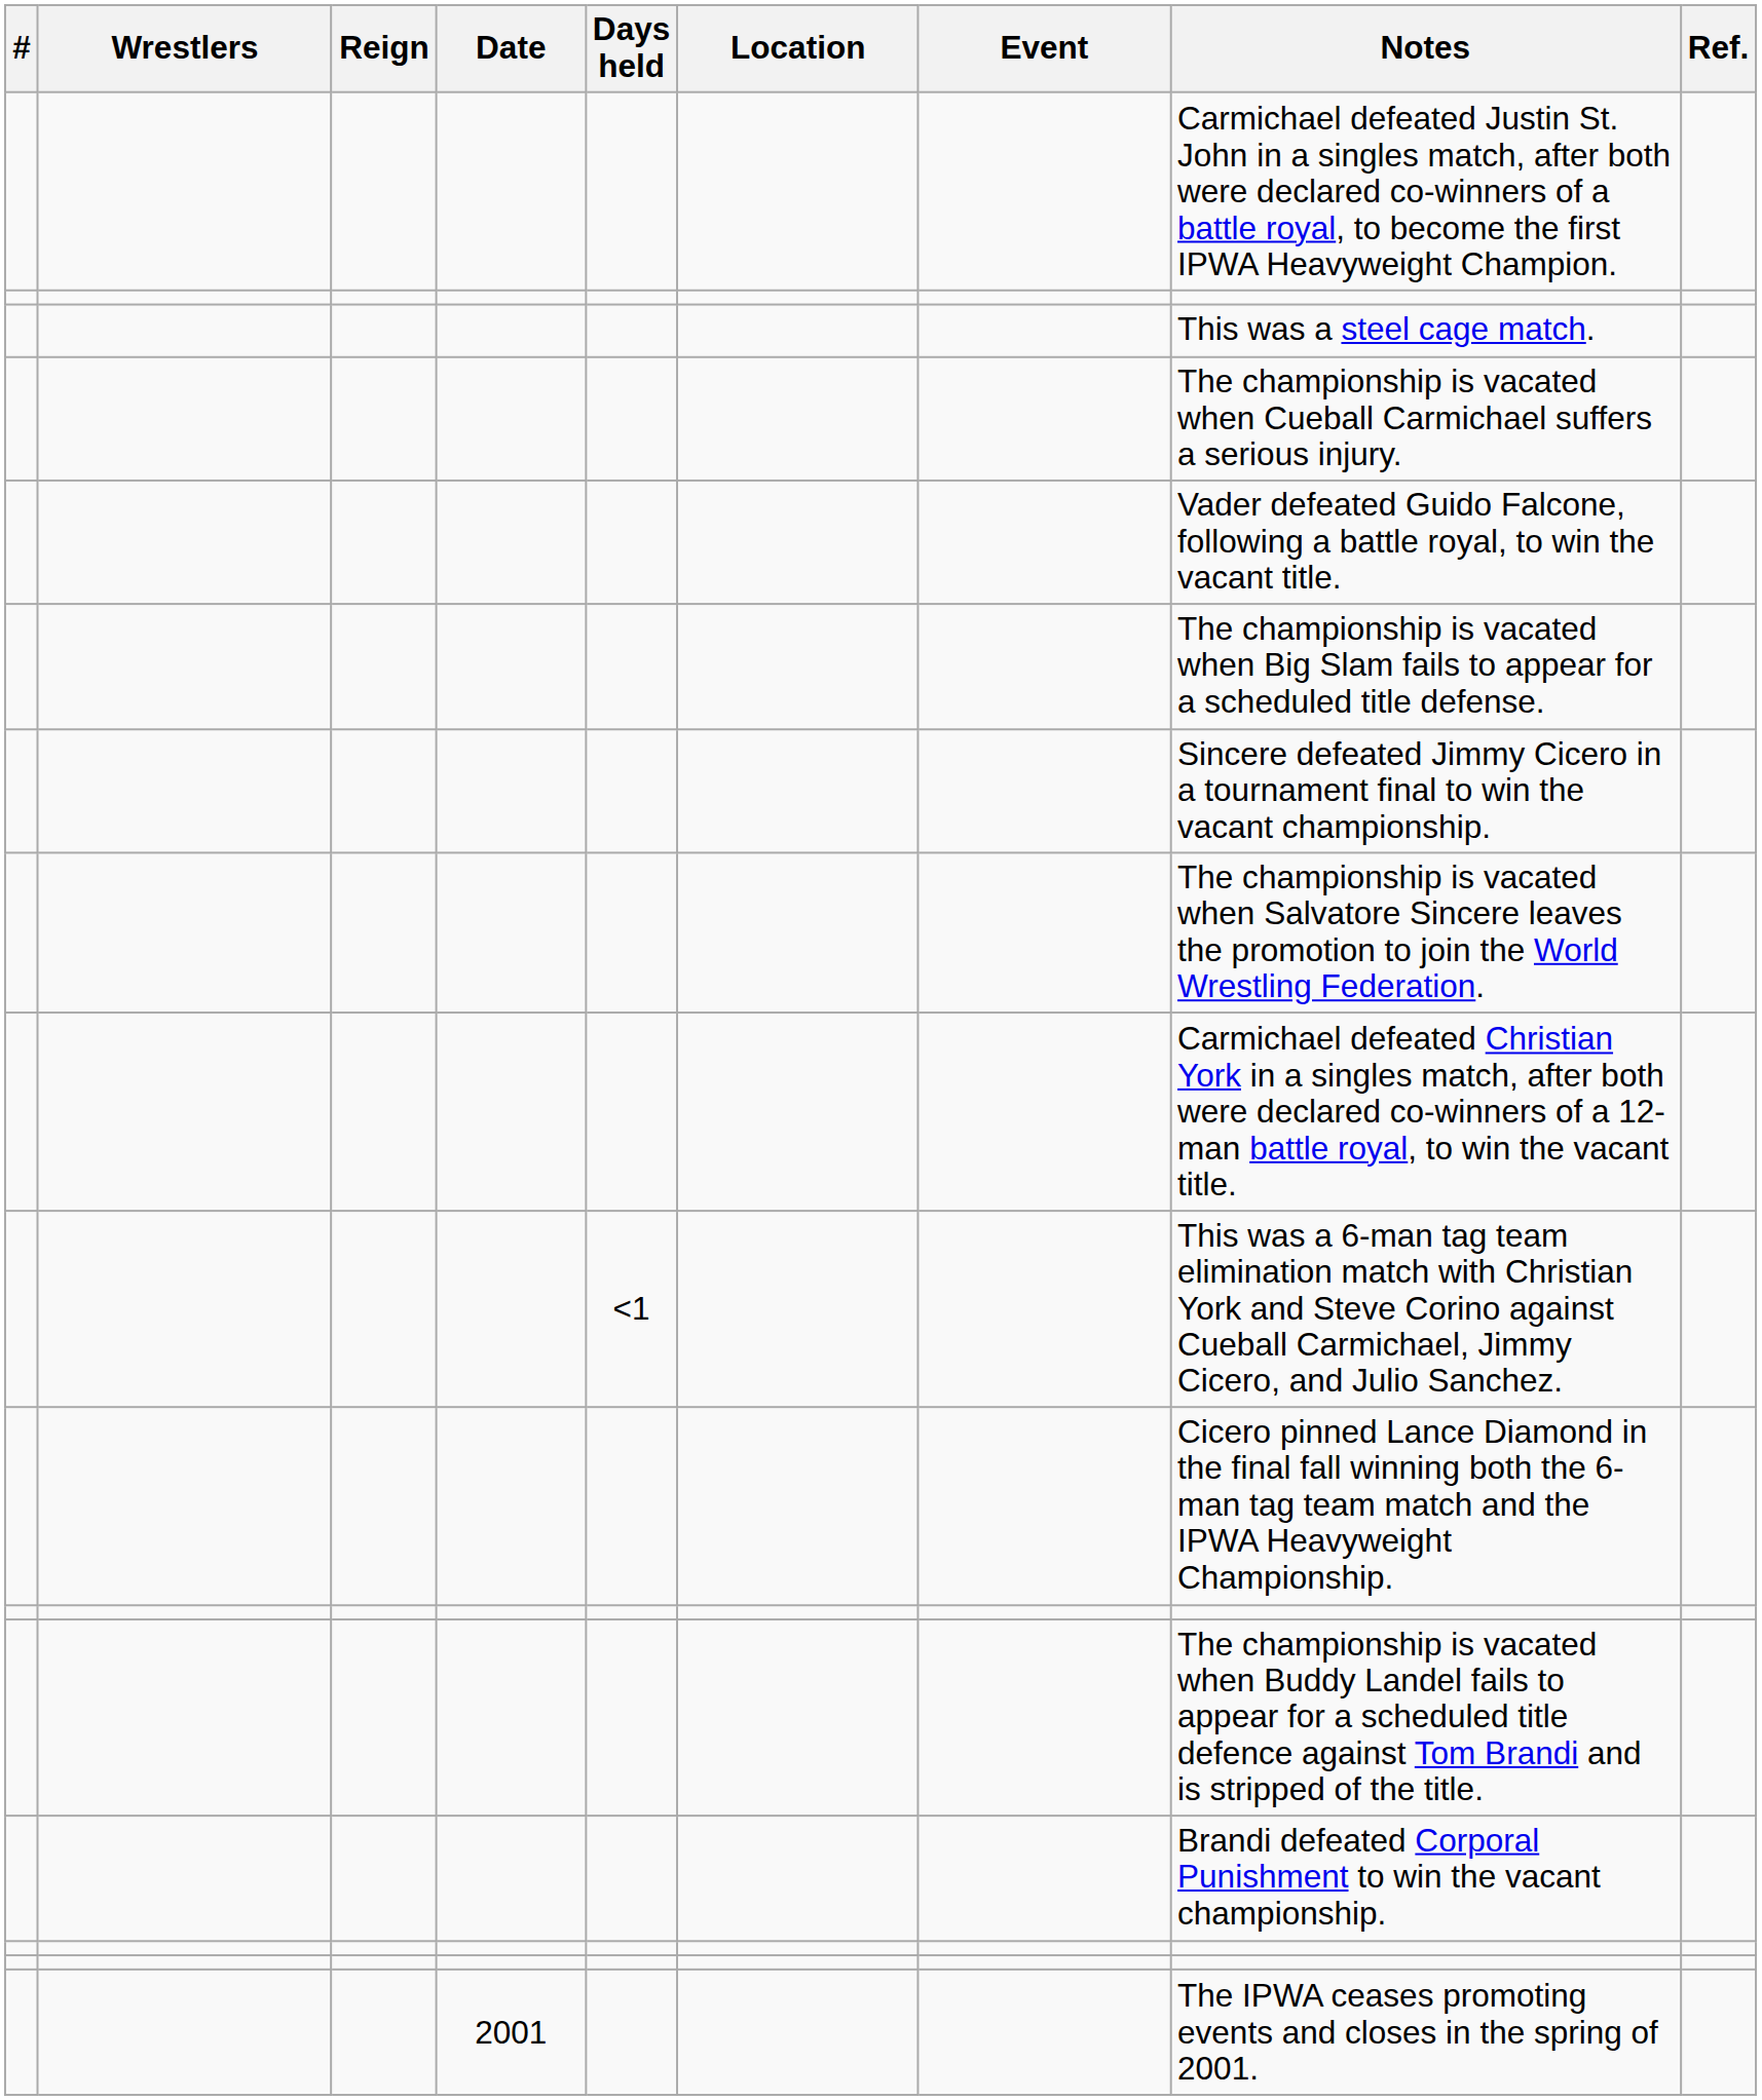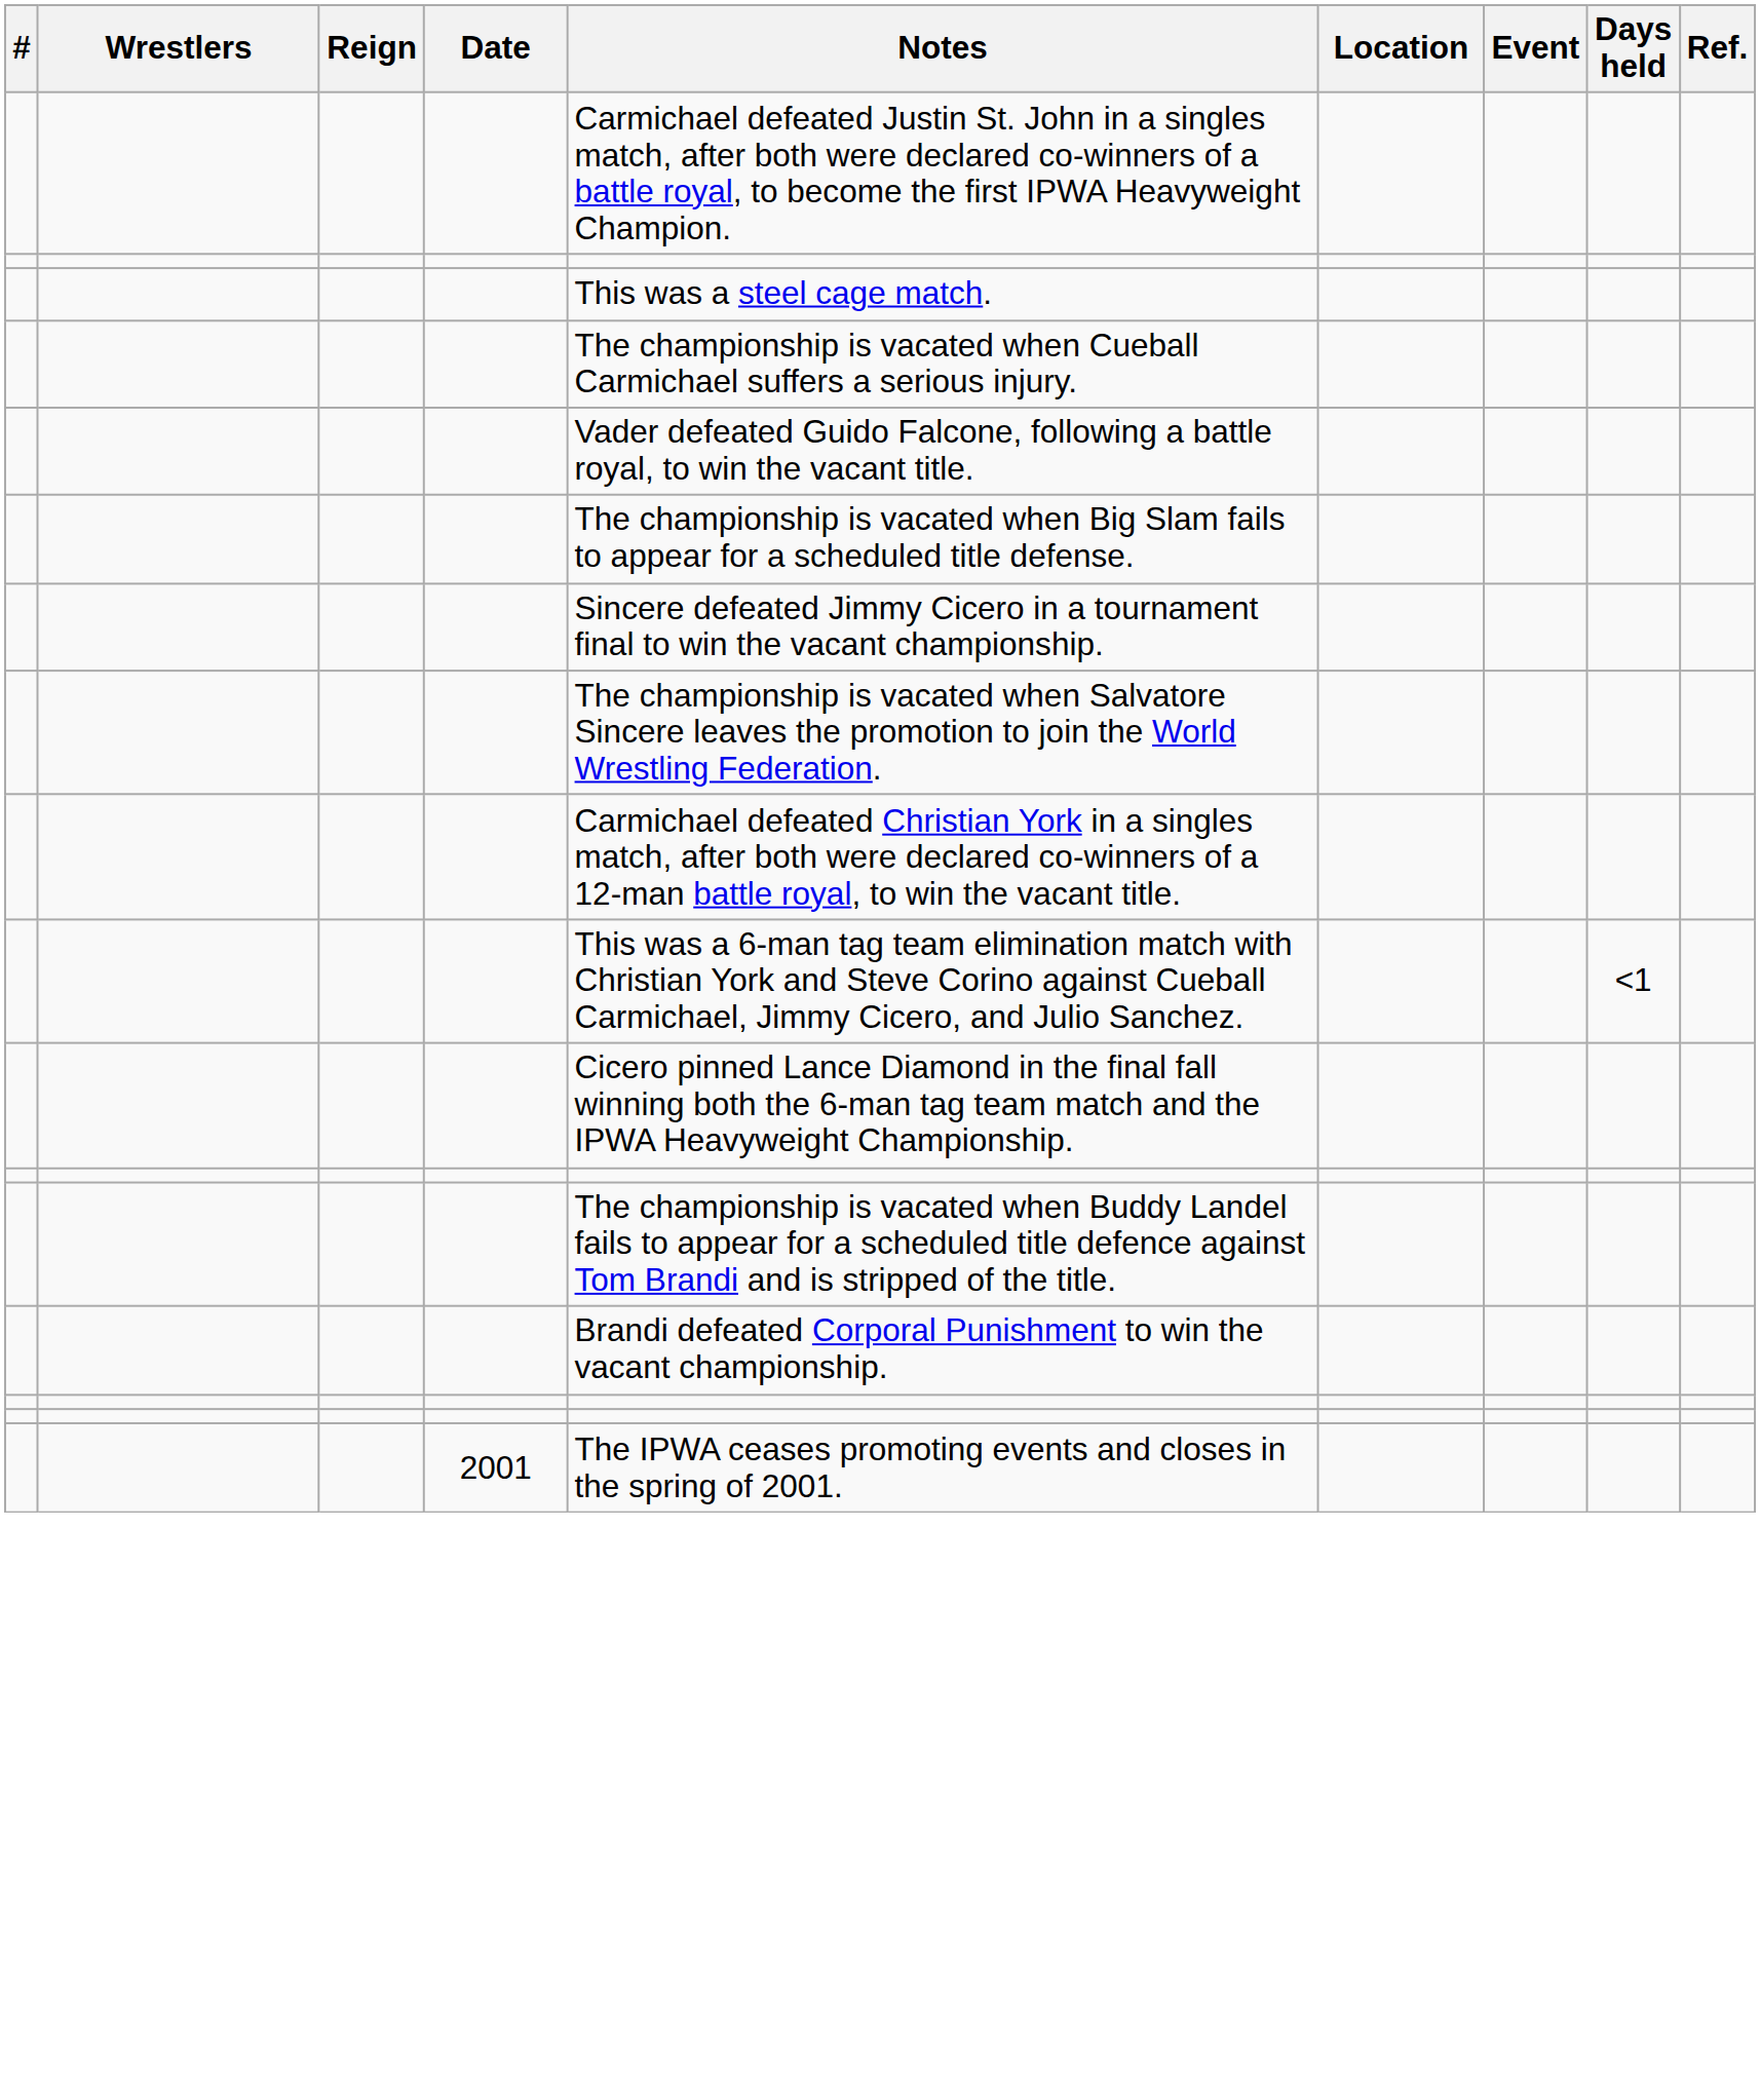columns swapped: Days held <-> Notes
